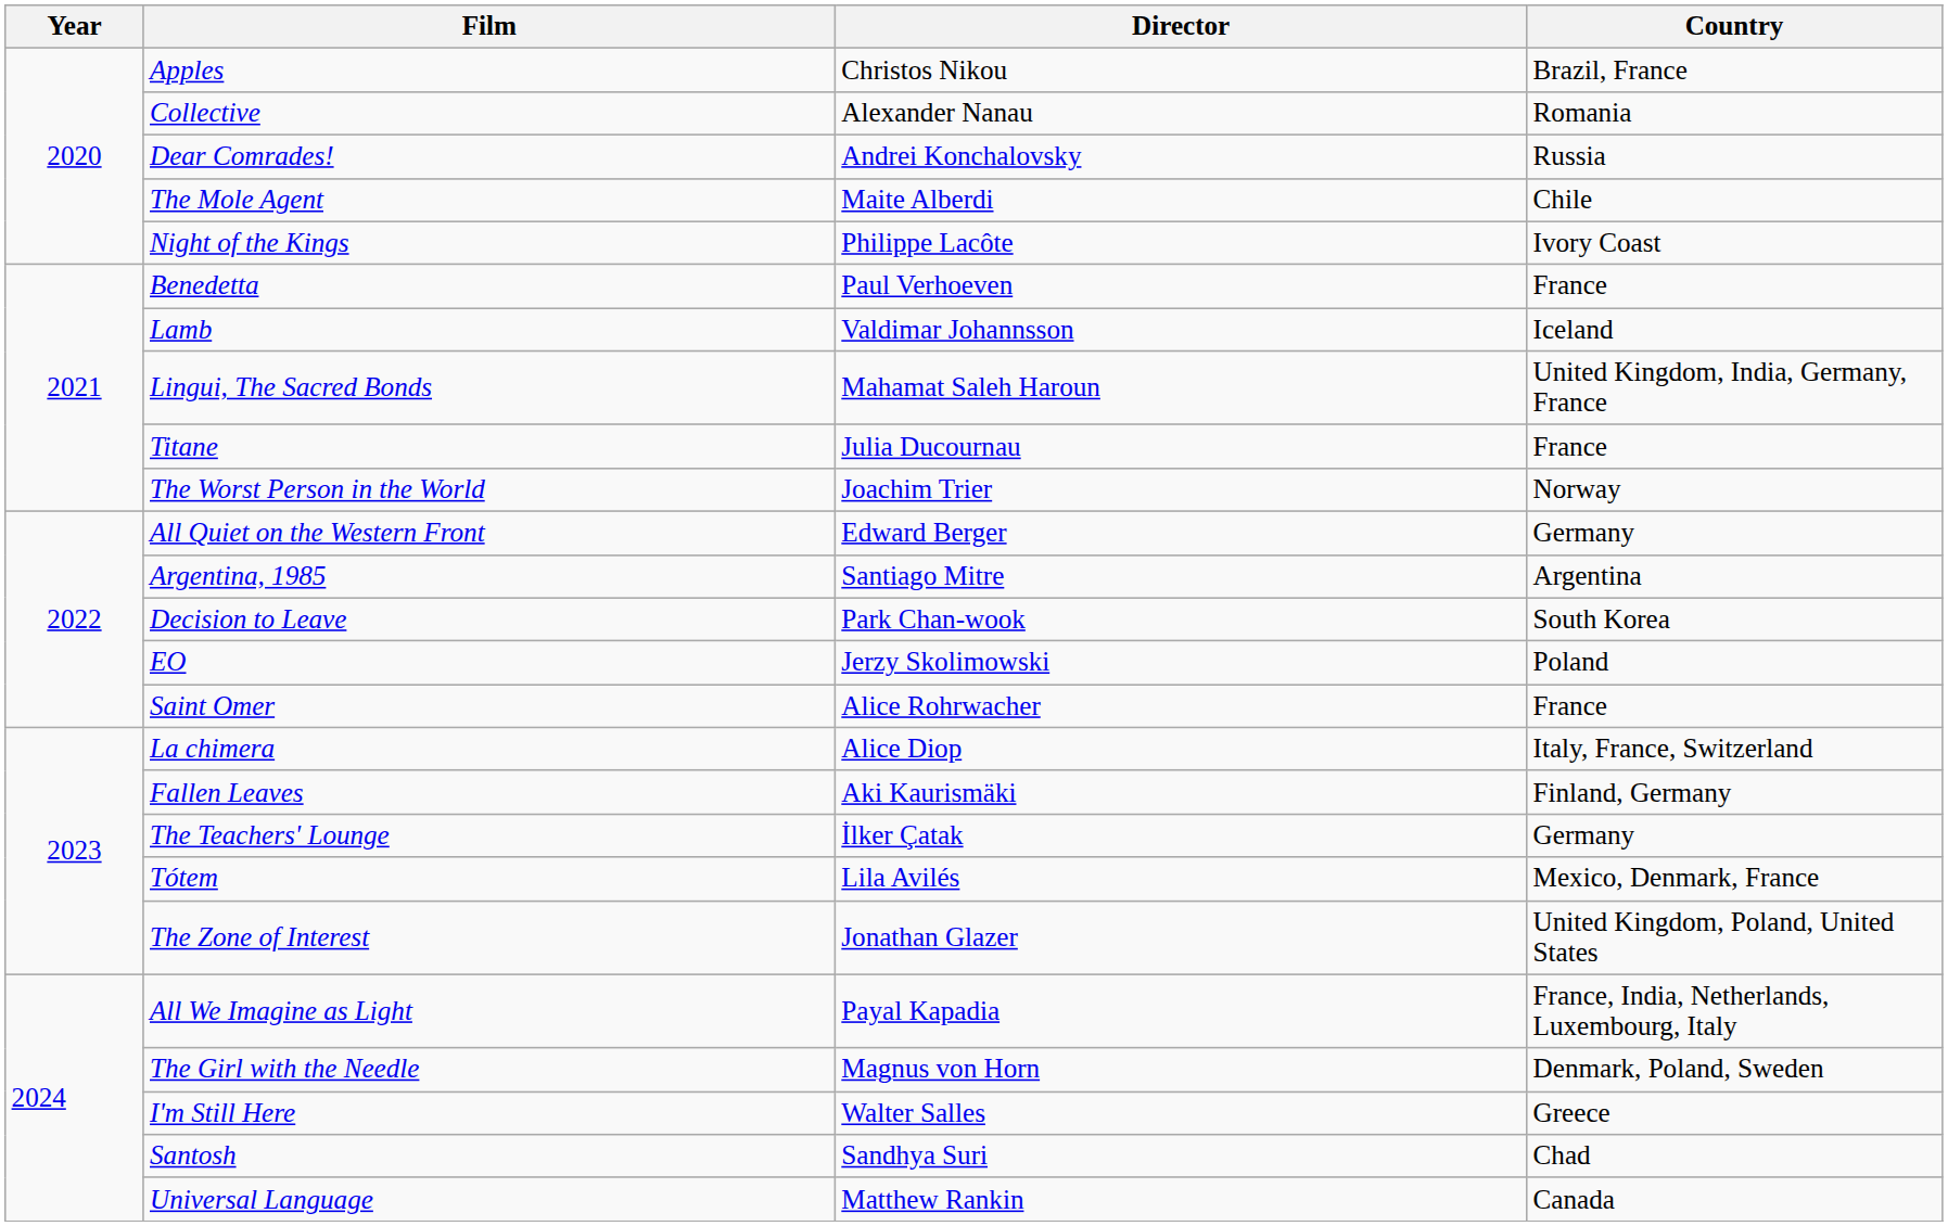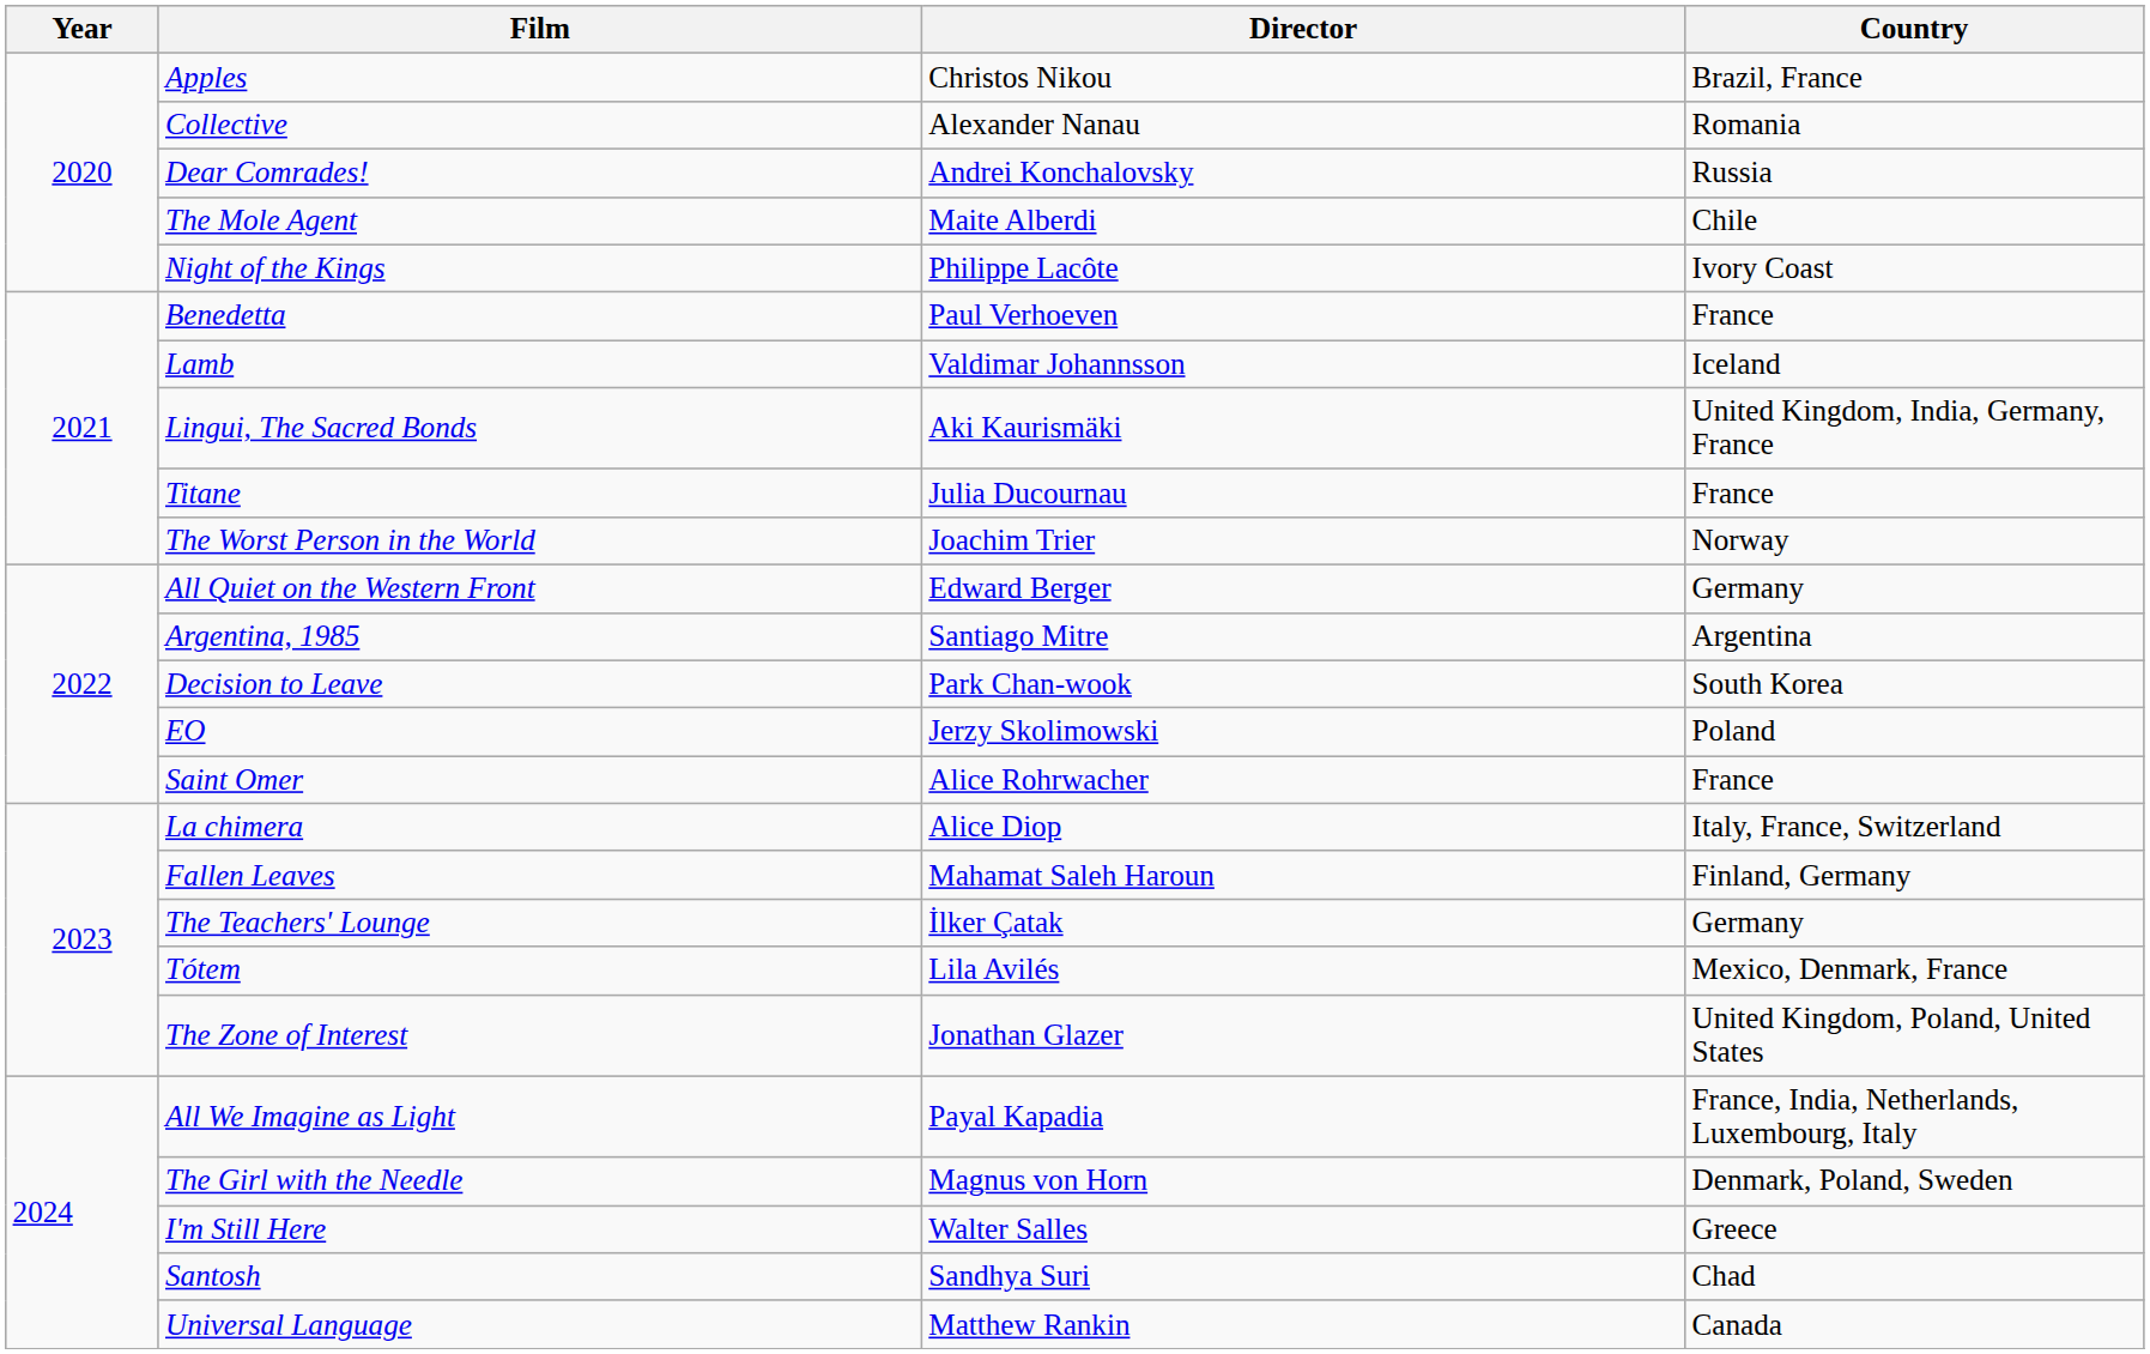Lingui, The Sacred Bonds | Director: Mahamat Saleh Haroun -> Aki Kaurismäki
Fallen Leaves | Director: Aki Kaurismäki -> Mahamat Saleh Haroun
